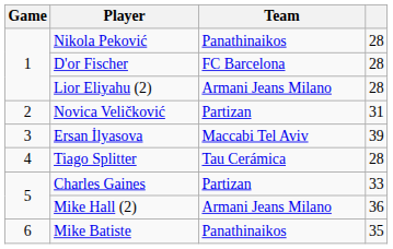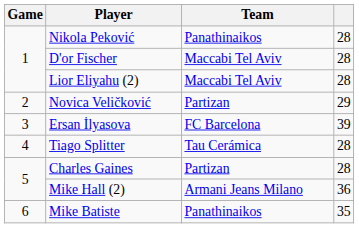D'or Fischer | Team: FC Barcelona -> Maccabi Tel Aviv
Lior Eliyahu (2) | Team: Armani Jeans Milano -> Maccabi Tel Aviv
Novica Veličković | column 4: 31 -> 29
Ersan İlyasova | Team: Maccabi Tel Aviv -> FC Barcelona
Charles Gaines | column 4: 33 -> 28
